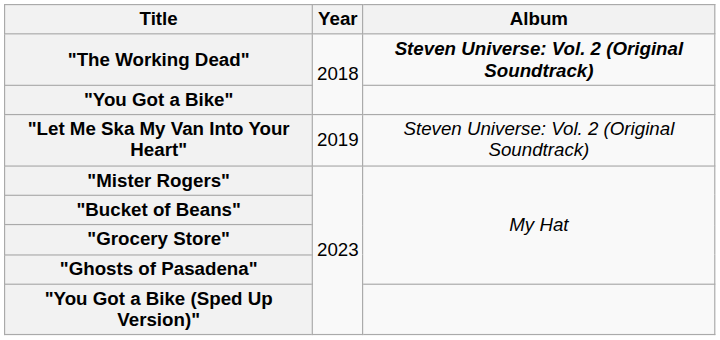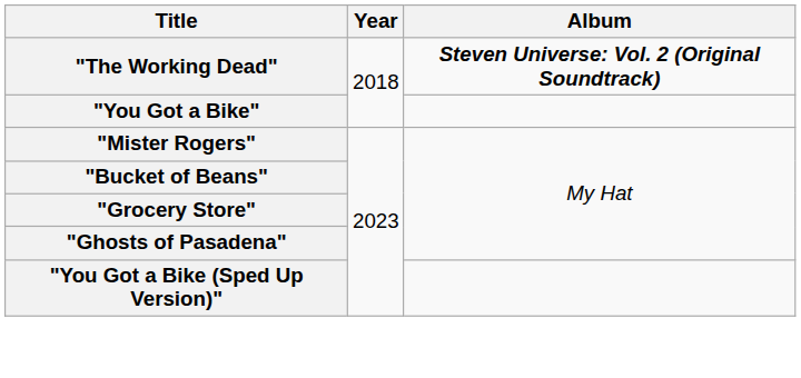- row: "Let Me Ska My Van Into Your Heart" | 2019 | Steven Universe: Vol. 2 (Original Soundtrack)
